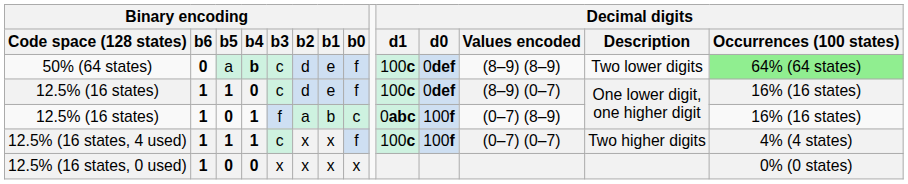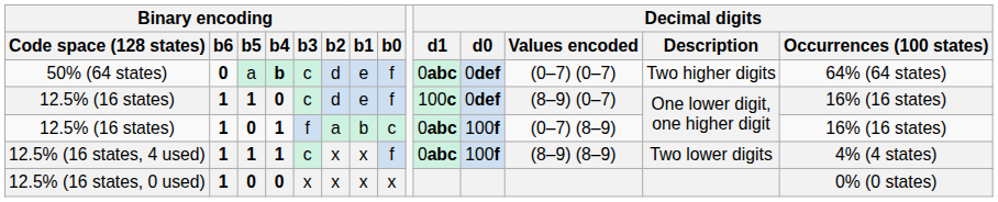50% (64 states) | Decimal digits / d1: 100c -> 0abc
50% (64 states) | Decimal digits / Values encoded: (8–9) (8–9) -> (0–7) (0–7)
50% (64 states) | Decimal digits / Description: Two lower digits -> Two higher digits
50% (64 states) | Decimal digits / Occurrences (100 states): lightgreen background -> no background
12.5% (16 states, 4 used) | Decimal digits / d1: 100c -> 0abc
12.5% (16 states, 4 used) | Decimal digits / Values encoded: (0–7) (0–7) -> (8–9) (8–9)
12.5% (16 states, 4 used) | Decimal digits / Description: Two higher digits -> Two lower digits
